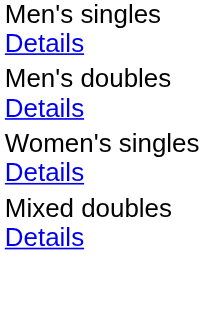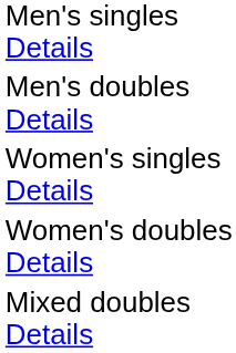+ row: Women's doubles Details
